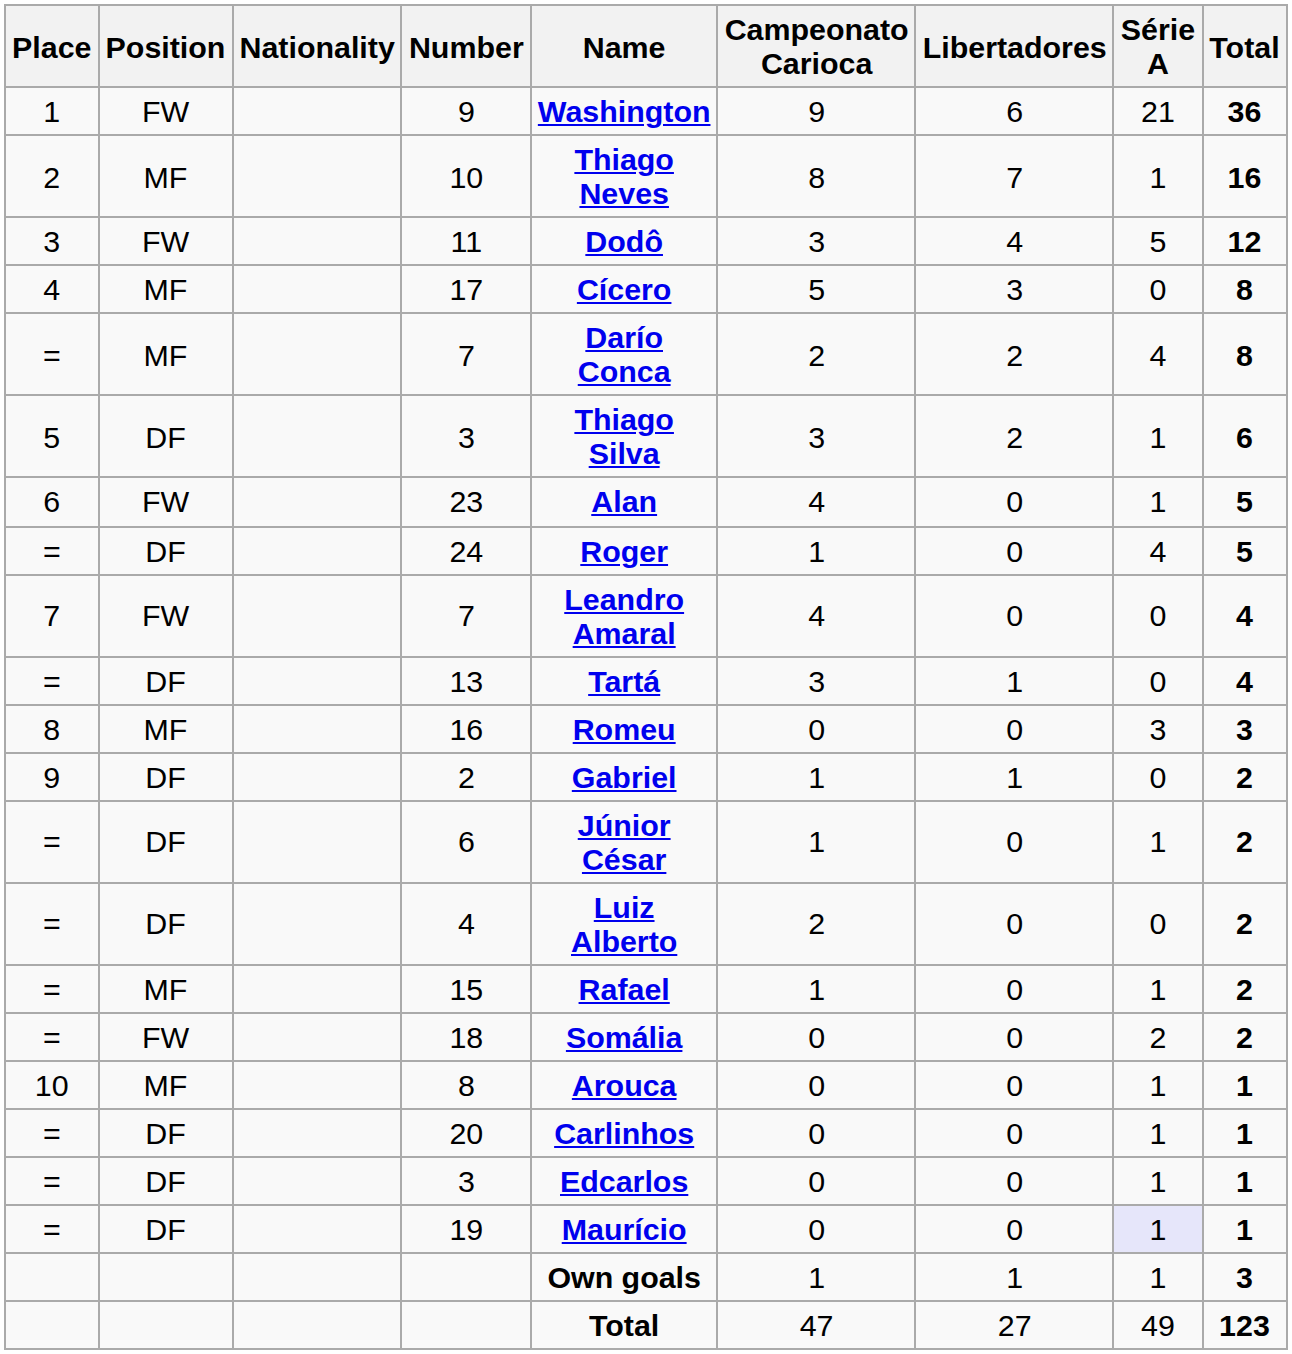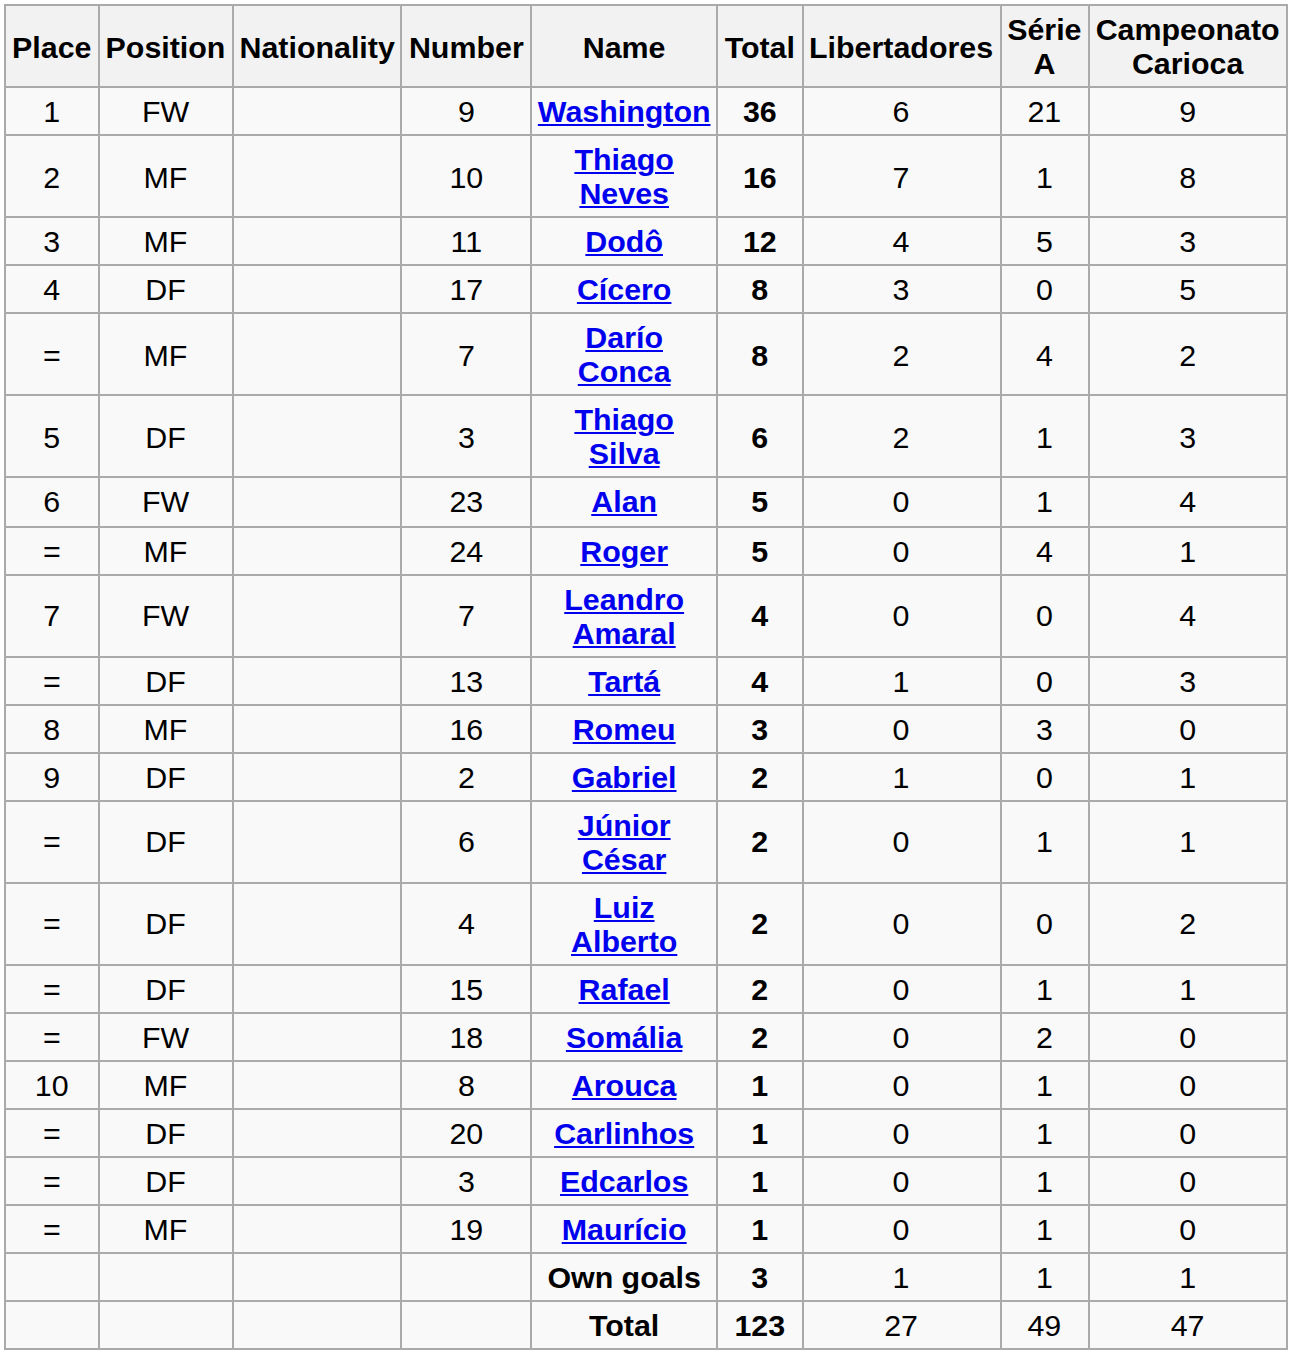columns swapped: Campeonato Carioca <-> Total
11 | Position: FW -> MF
17 | Position: MF -> DF
24 | Position: DF -> MF
15 | Position: MF -> DF
19 | Position: DF -> MF
19 | Série A: lavender background -> no background
